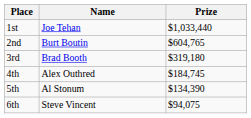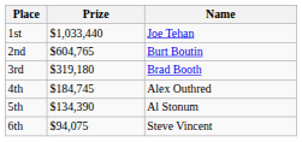columns swapped: Name <-> Prize
